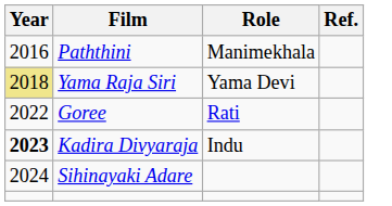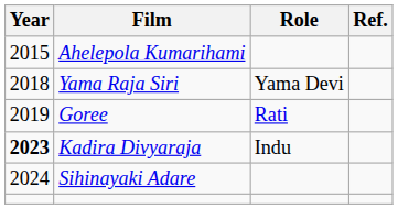+ row: 2015 | Ahelepola Kumarihami
- row: 2016 | Paththini | Manimekhala
Yama Raja Siri | Year: khaki background -> no background
Goree | Year: 2022 -> 2019
